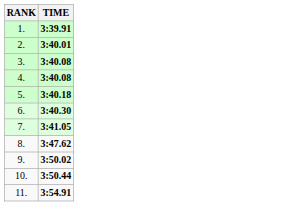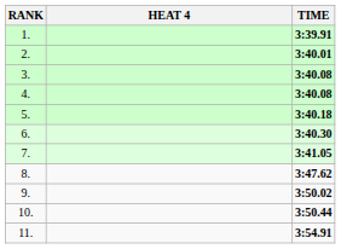+ column: HEAT 4
